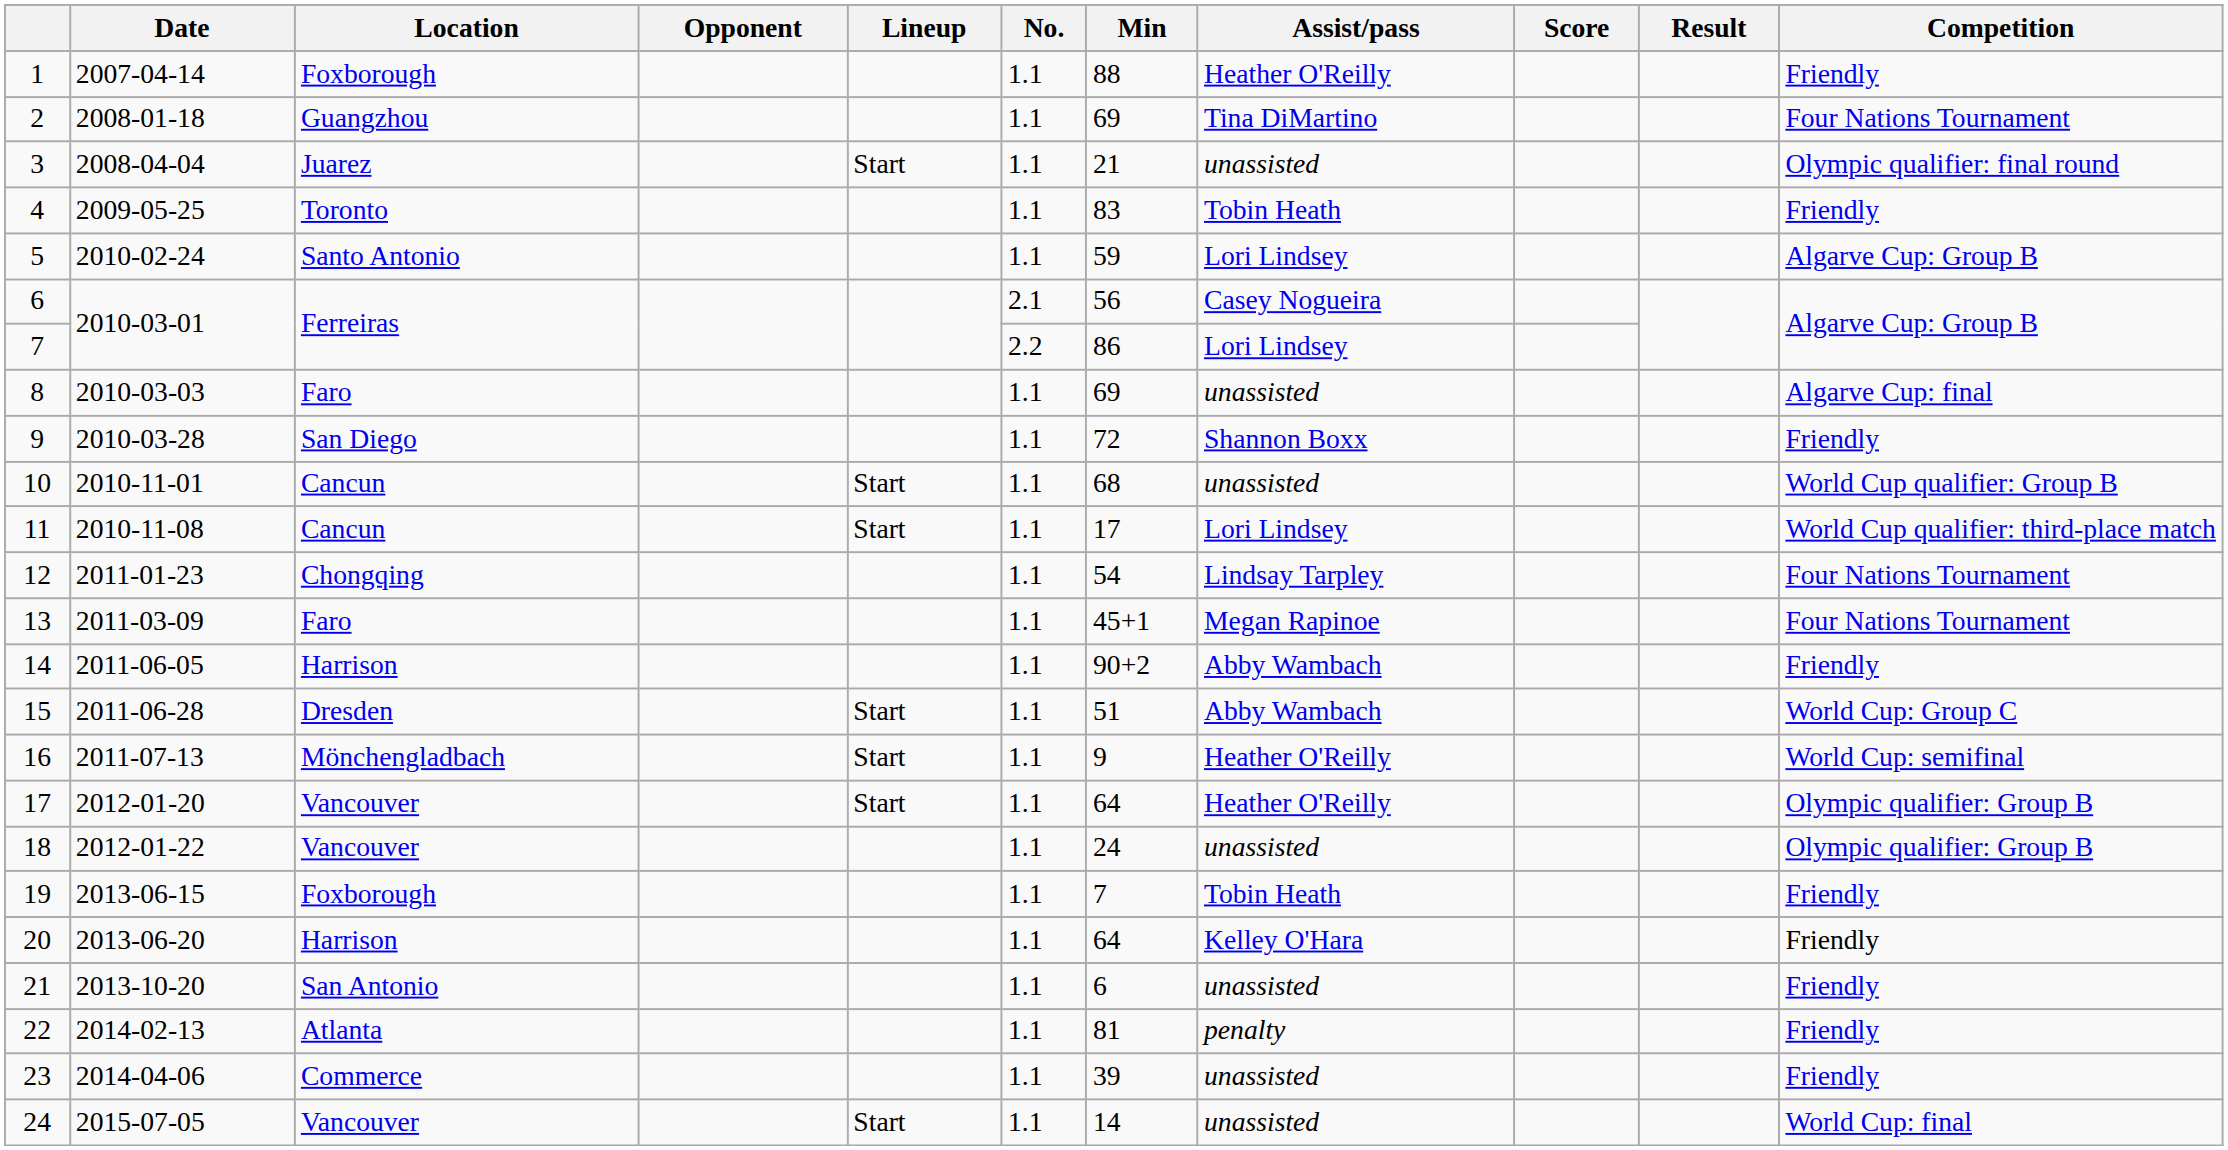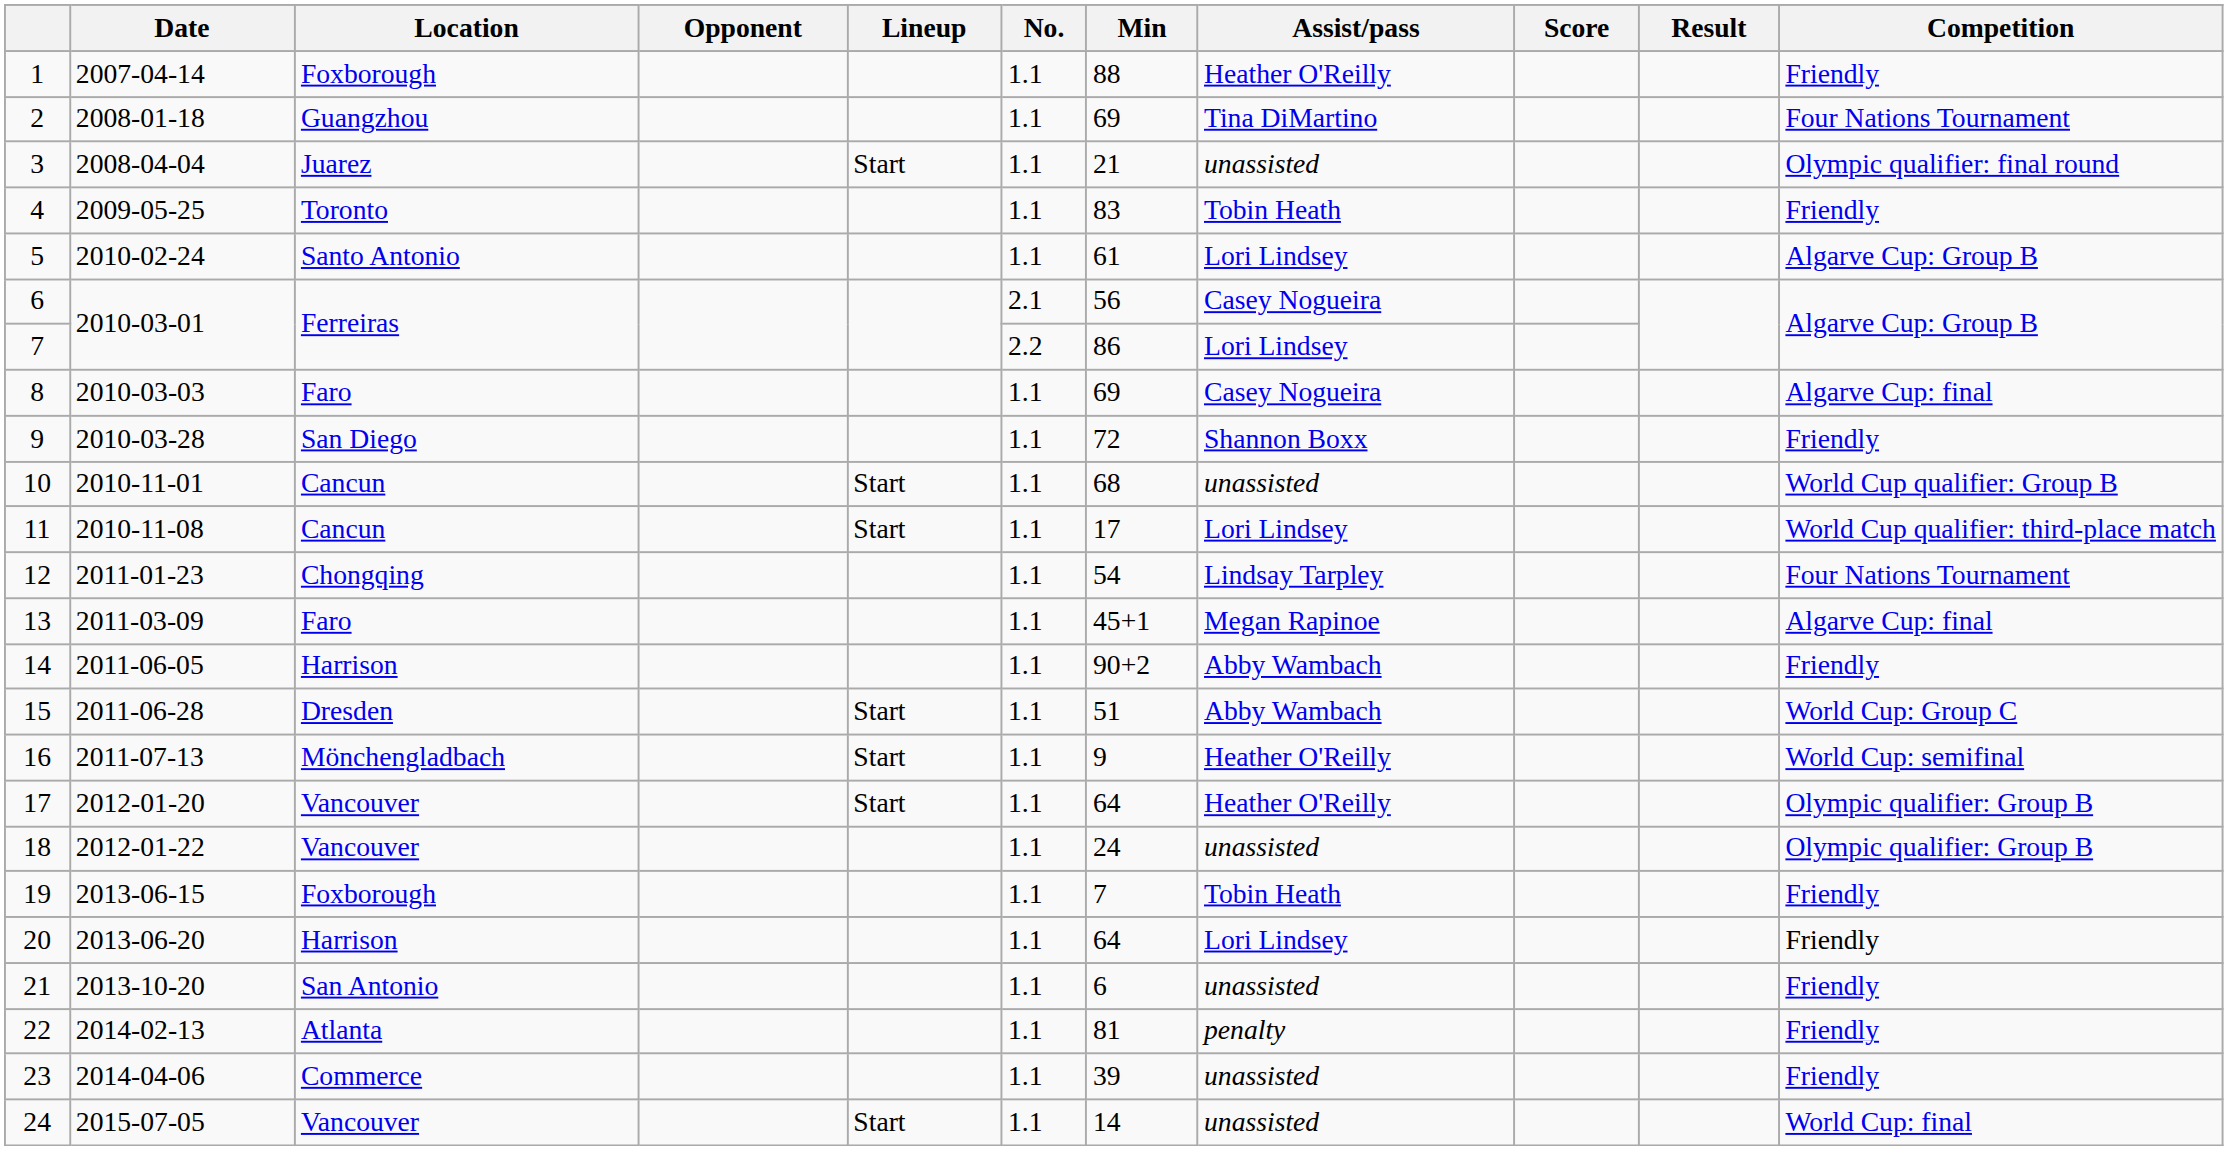5 | Min: 59 -> 61
8 | Assist/pass: unassisted -> Casey Nogueira
13 | Competition: Four Nations Tournament -> Algarve Cup: final
20 | Assist/pass: Kelley O'Hara -> Lori Lindsey
